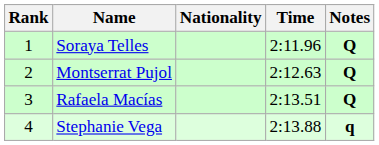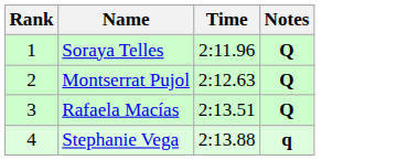- column: Nationality
